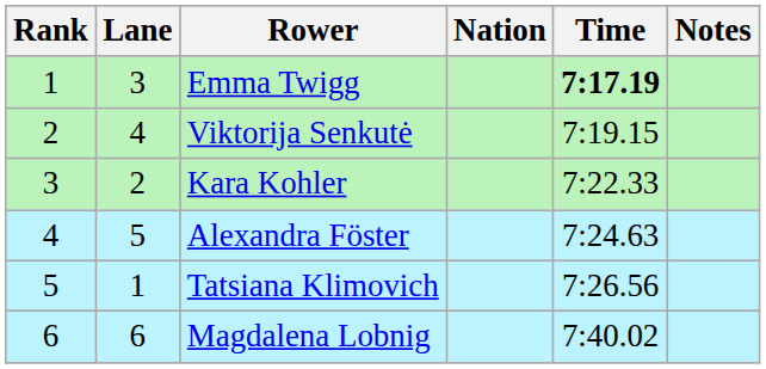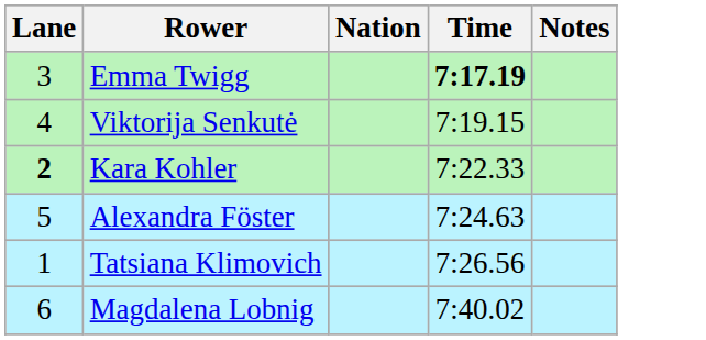- column: Rank | 1 | 2 | 3 | 4 | 5 | 6
Kara Kohler | Lane: normal -> bold
